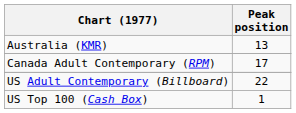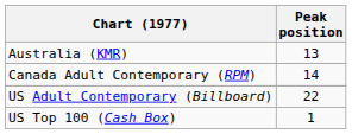Canada Adult Contemporary (RPM) | Peak position: 17 -> 14
